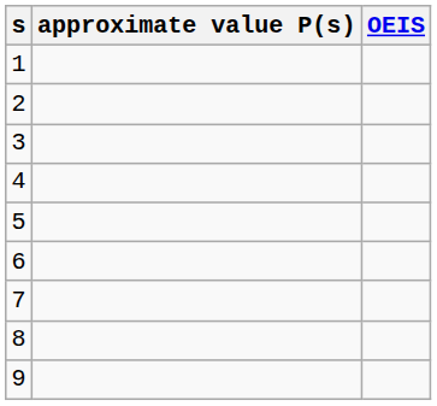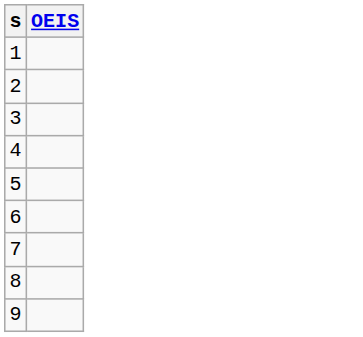- column: approximate value P(s)
